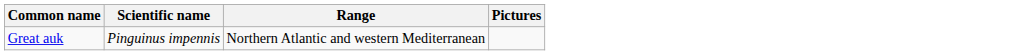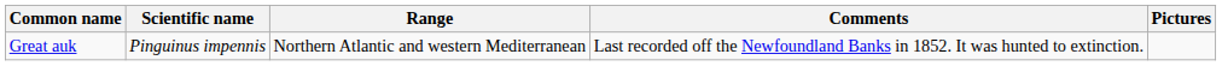+ column: Comments | Last recorded off the Newfoundland Banks in 1852. It was hunted to extinction.
